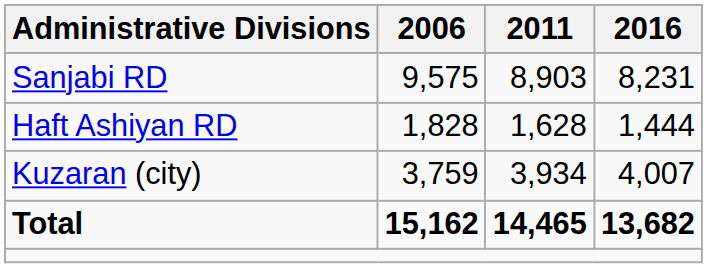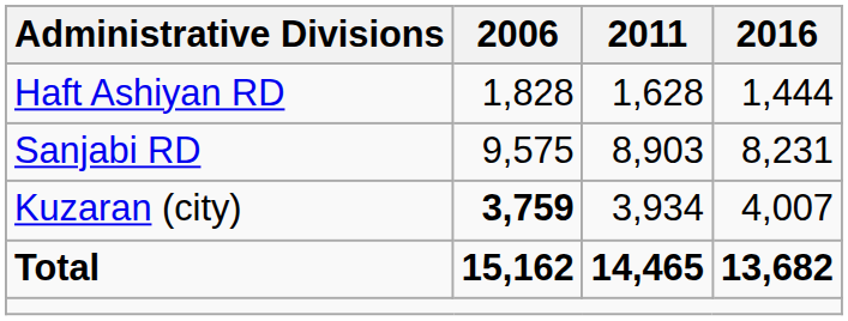rows swapped: Haft Ashiyan RD <-> Sanjabi RD
Kuzaran (city) | 2006: normal -> bold
